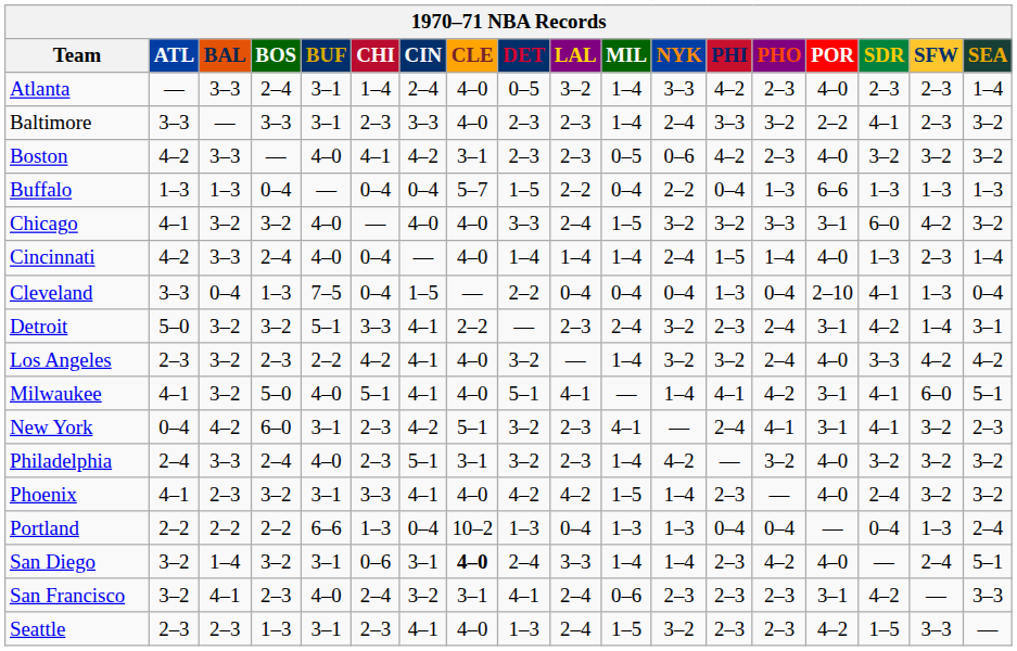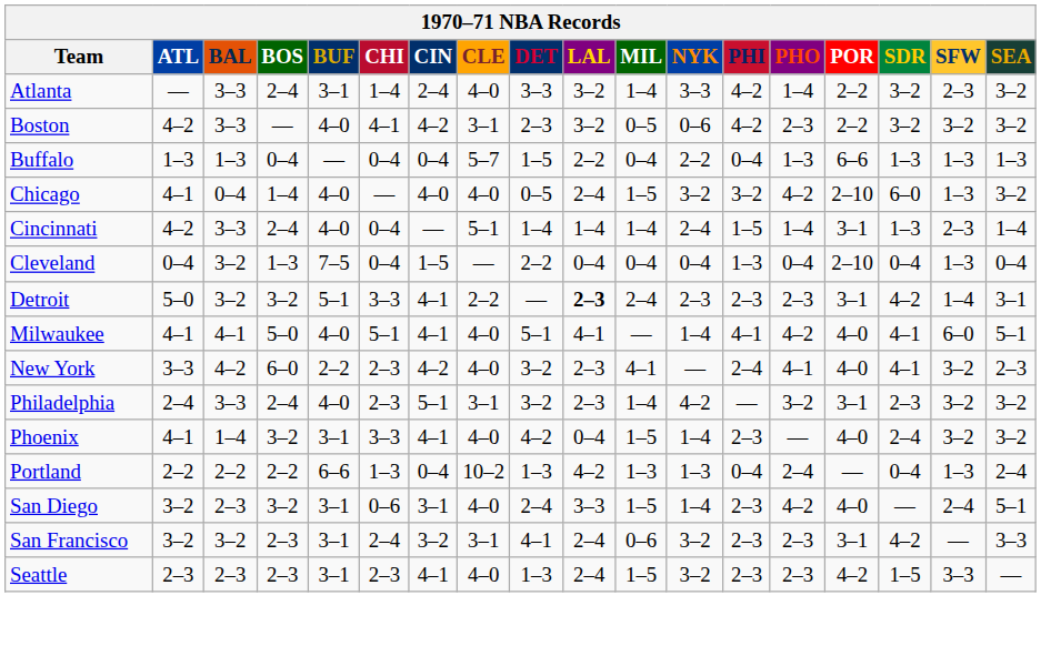Atlanta | DET: 0–5 -> 3–3
Atlanta | PHO: 2–3 -> 1–4
Atlanta | POR: 4–0 -> 2–2
Atlanta | SDR: 2–3 -> 3–2
Atlanta | SEA: 1–4 -> 3–2
- row: Baltimore | 3–3 | — | 3–3 | 3–1 | 2–3 | 3–3 | 4–0 | 2–3 | 2–3 | 1–4 | 2–4 | 3–3 | 3–2 | 2–2 | 4–1 | 2–3 | 3–2
Boston | LAL: 2–3 -> 3–2
Boston | POR: 4–0 -> 2–2
Chicago | BAL: 3–2 -> 0–4
Chicago | BOS: 3–2 -> 1–4
Chicago | DET: 3–3 -> 0–5
Chicago | PHO: 3–3 -> 4–2
Chicago | POR: 3–1 -> 2–10
Chicago | SFW: 4–2 -> 1–3
Cincinnati | CLE: 4–0 -> 5–1
Cincinnati | POR: 4–0 -> 3–1
Cleveland | ATL: 3–3 -> 0–4
Cleveland | BAL: 0–4 -> 3–2
Cleveland | SDR: 4–1 -> 0–4
Detroit | LAL: normal -> bold
Detroit | NYK: 3–2 -> 2–3
Detroit | PHO: 2–4 -> 2–3
- row: Los Angeles | 2–3 | 3–2 | 2–3 | 2–2 | 4–2 | 4–1 | 4–0 | 3–2 | — | 1–4 | 3–2 | 3–2 | 2–4 | 4–0 | 3–3 | 4–2 | 4–2
Milwaukee | BAL: 3–2 -> 4–1
Milwaukee | POR: 3–1 -> 4–0
New York | ATL: 0–4 -> 3–3
New York | BUF: 3–1 -> 2–2
New York | CLE: 5–1 -> 4–0
New York | POR: 3–1 -> 4–0
Philadelphia | POR: 4–0 -> 3–1
Philadelphia | SDR: 3–2 -> 2–3
Phoenix | BAL: 2–3 -> 1–4
Phoenix | LAL: 4–2 -> 0–4
Portland | LAL: 0–4 -> 4–2
Portland | PHO: 0–4 -> 2–4
San Diego | BAL: 1–4 -> 2–3
San Diego | CLE: bold -> normal
San Diego | MIL: 1–4 -> 1–5
San Francisco | BAL: 4–1 -> 3–2
San Francisco | BUF: 4–0 -> 3–1
San Francisco | NYK: 2–3 -> 3–2
Seattle | BOS: 1–3 -> 2–3
